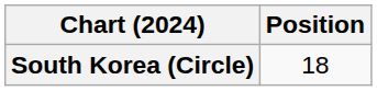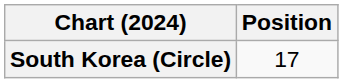South Korea (Circle) | Position: 18 -> 17
